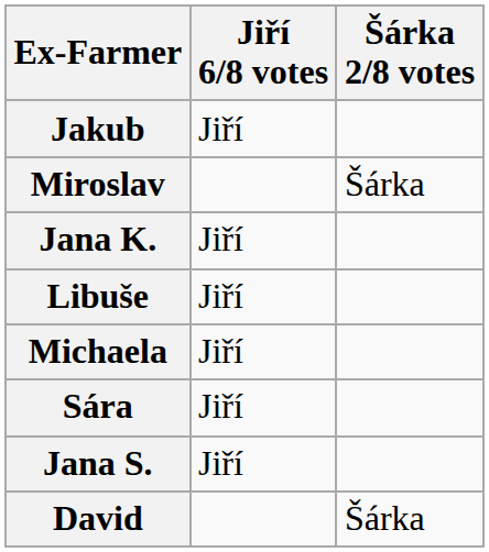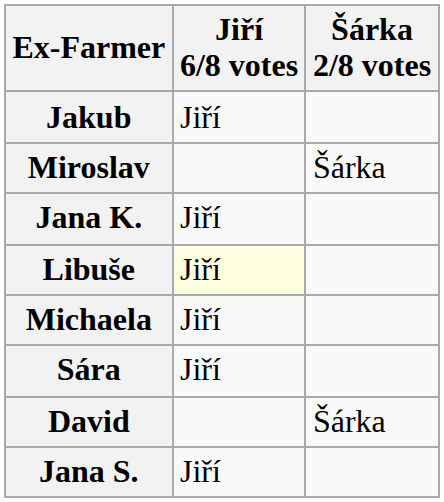Libuše | Jiří 6/8 votes: no background -> lightyellow background
rows swapped: Jana S. <-> David
